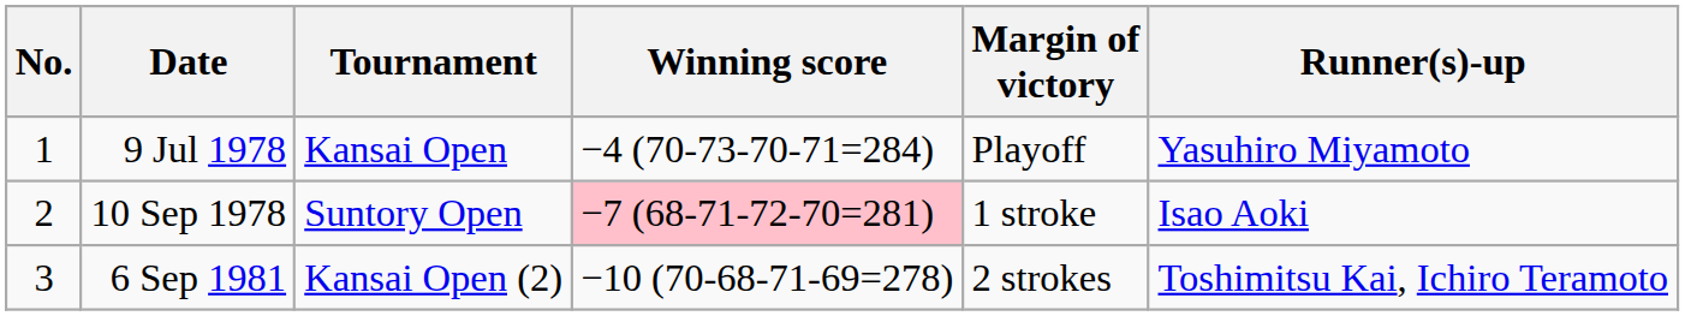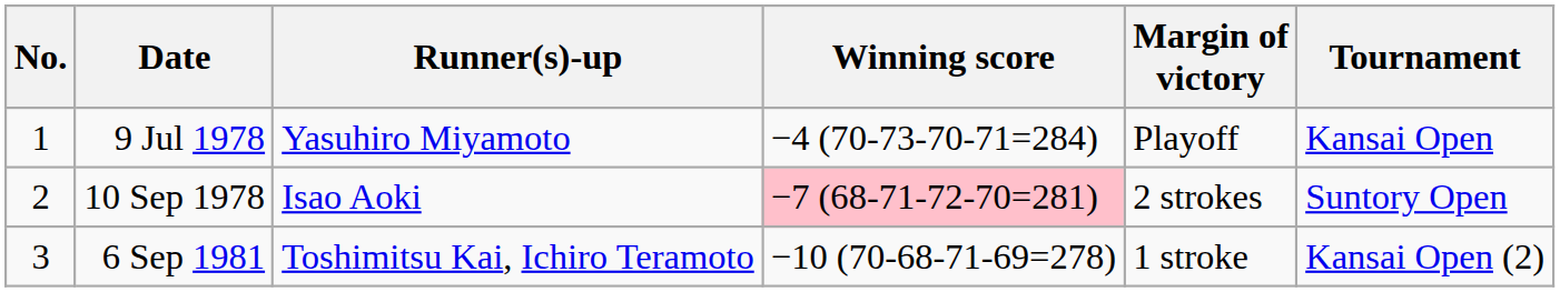columns swapped: Tournament <-> Runner(s)-up
10 Sep 1978 | Margin of victory: 1 stroke -> 2 strokes
6 Sep 1981 | Margin of victory: 2 strokes -> 1 stroke
